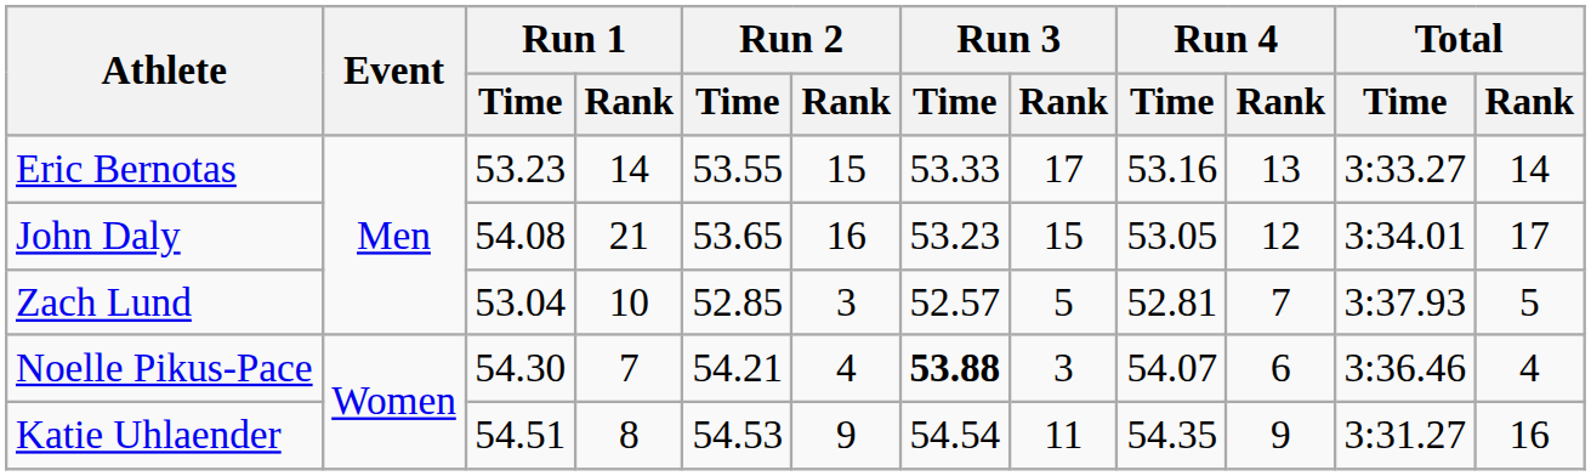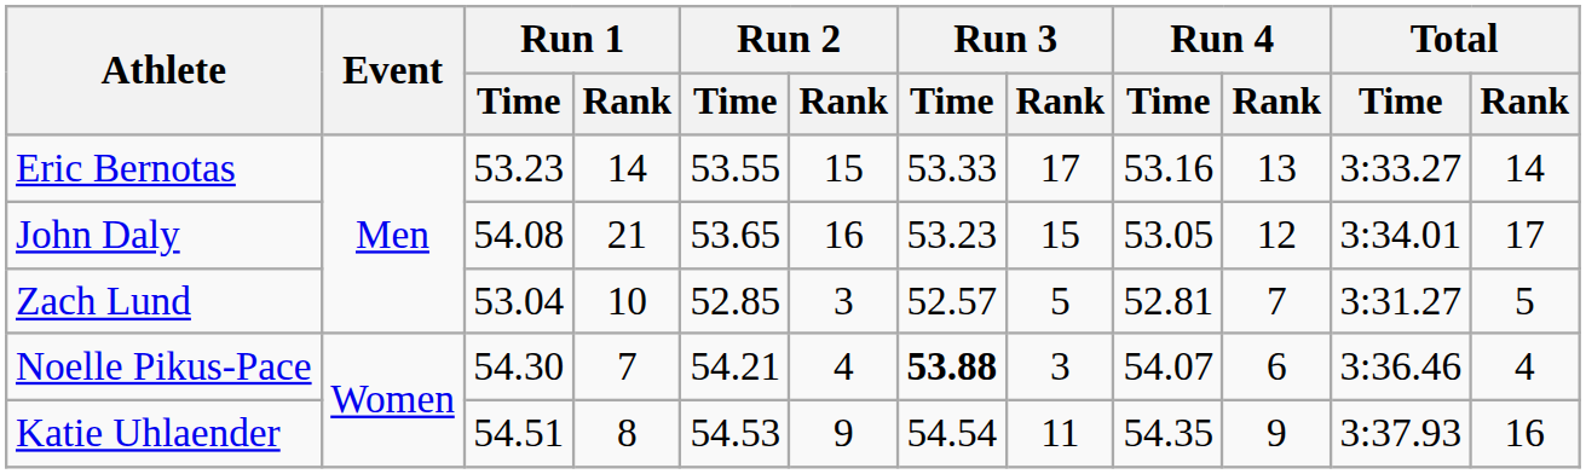Zach Lund | Total / Time: 3:37.93 -> 3:31.27
Katie Uhlaender | Total / Time: 3:31.27 -> 3:37.93
